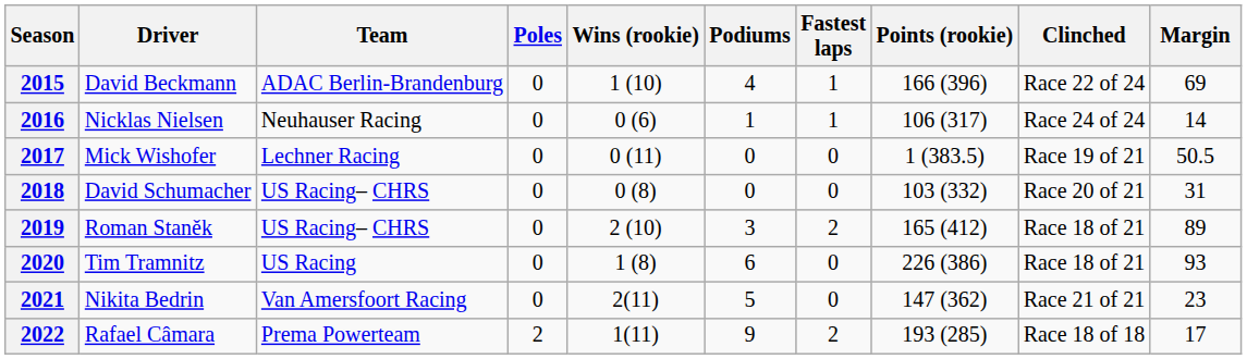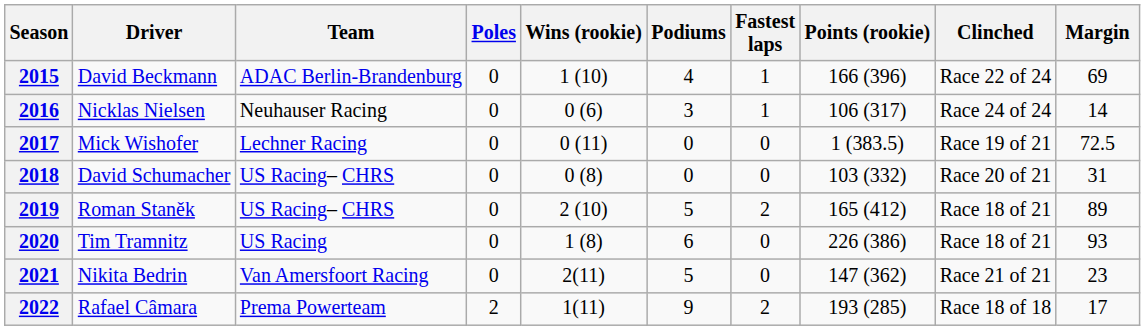2016 | Podiums: 1 -> 3
2017 | Margin: 50.5 -> 72.5
2019 | Podiums: 3 -> 5
